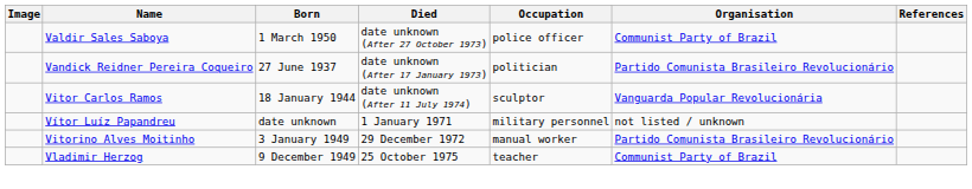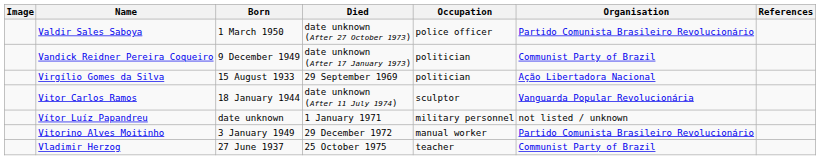Valdir Sales Saboya | Organisation: Communist Party of Brazil -> Partido Comunista Brasileiro Revolucionário
Vandick Reidner Pereira Coqueiro | Born: 27 June 1937 -> 9 December 1949
Vandick Reidner Pereira Coqueiro | Organisation: Partido Comunista Brasileiro Revolucionário -> Communist Party of Brazil
+ row: Virgílio Gomes da Silva | 15 August 1933 | 29 September 1969 | politician | Ação Libertadora Nacional
Vladimir Herzog | Born: 9 December 1949 -> 27 June 1937
